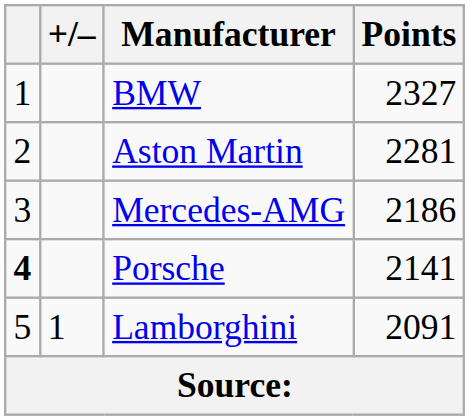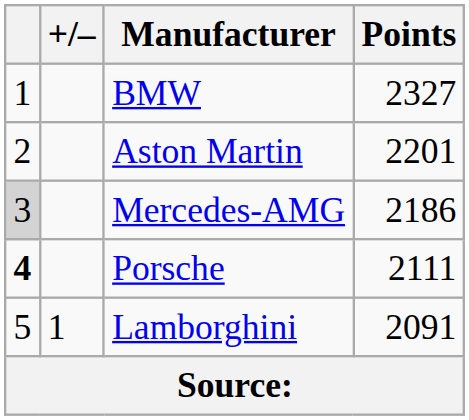Aston Martin | Points: 2281 -> 2201
Mercedes-AMG | column 1: no background -> lightgrey background
Porsche | Points: 2141 -> 2111
